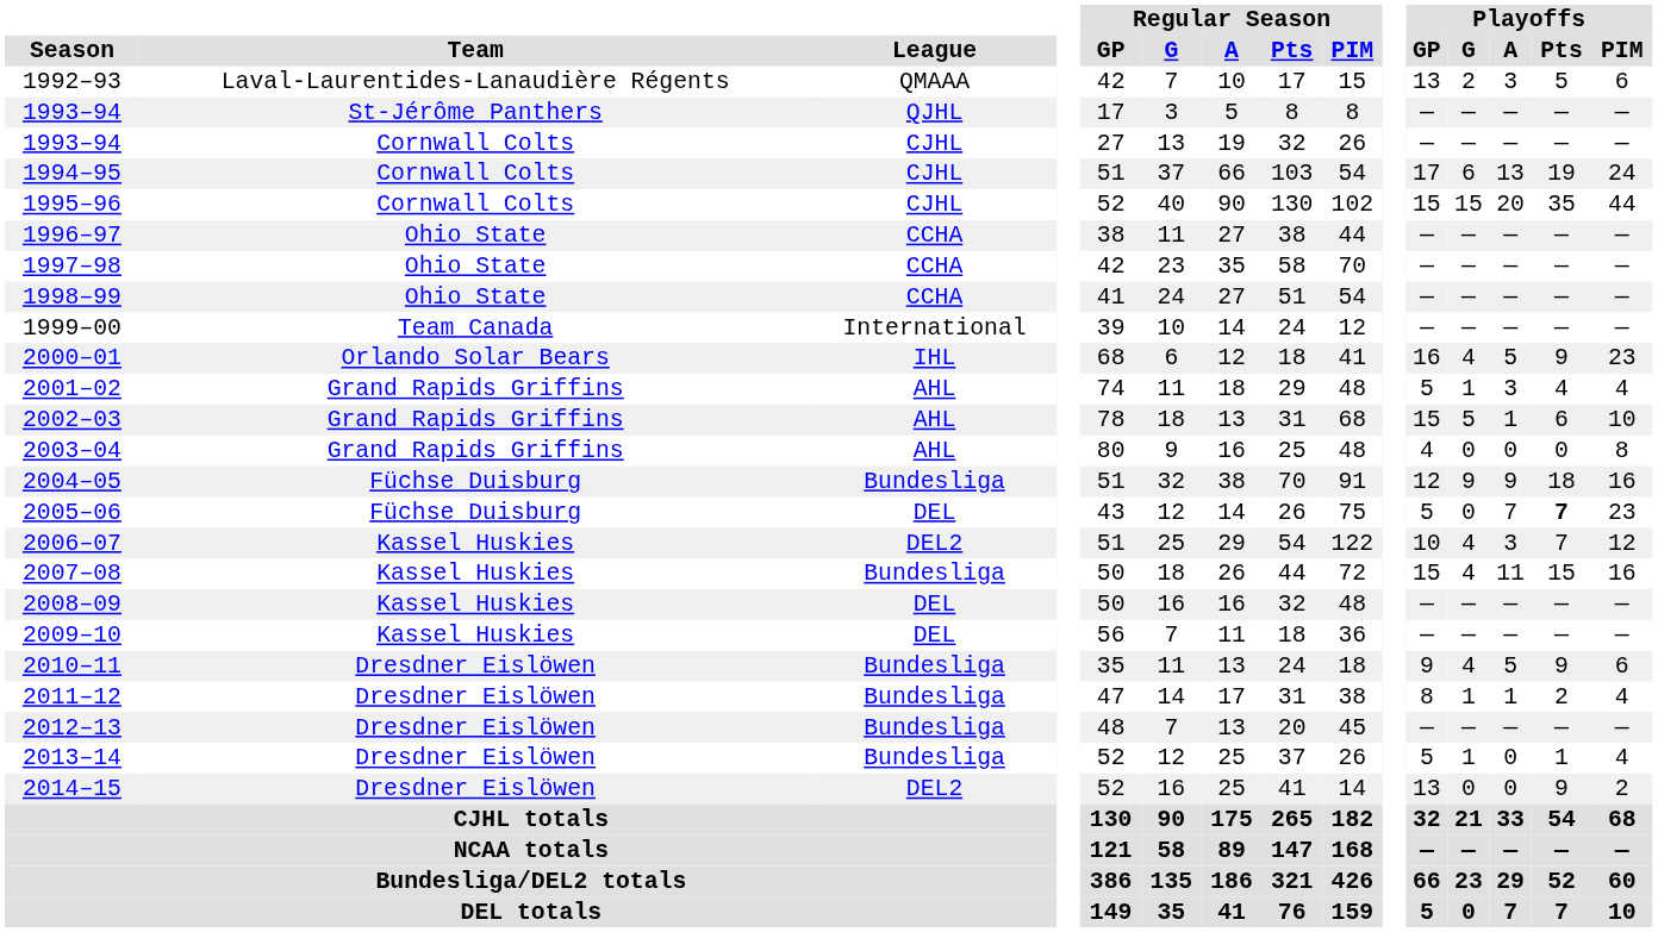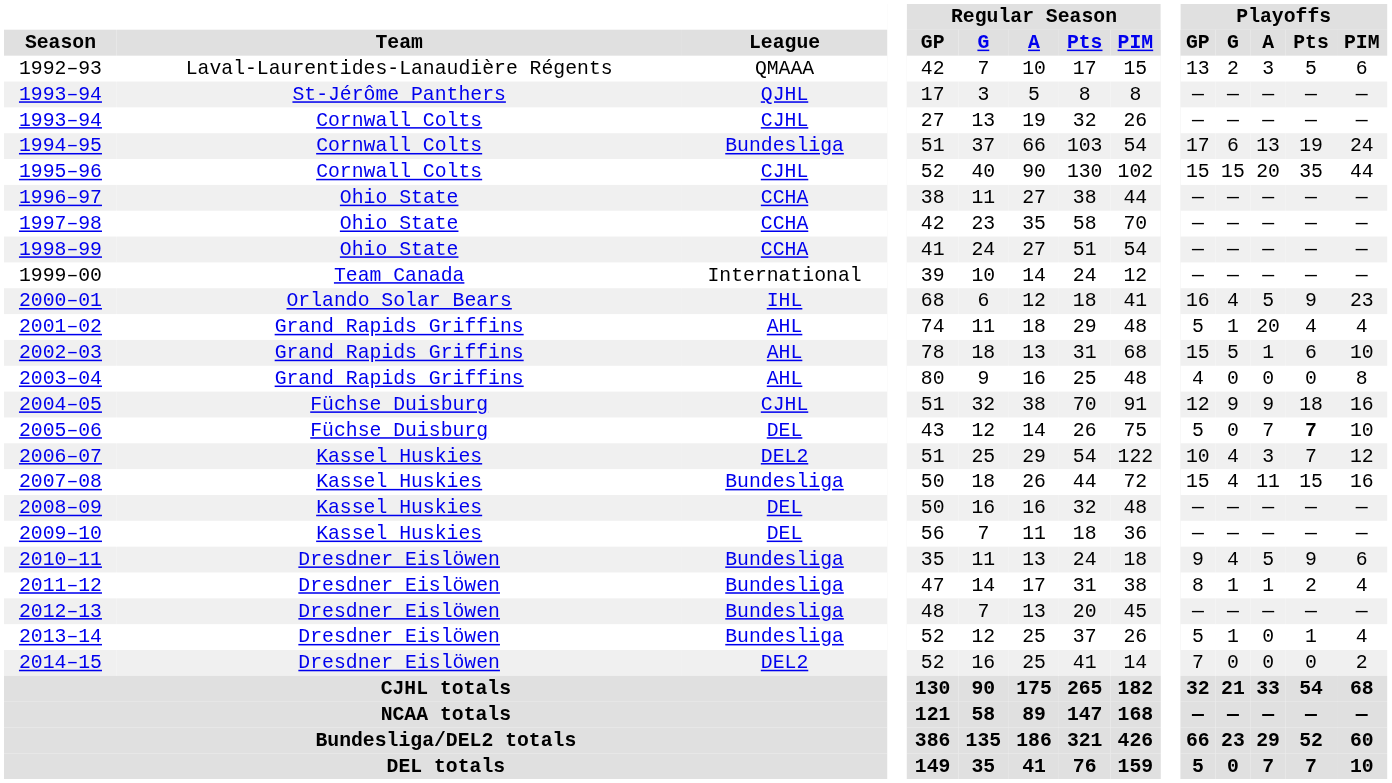1994–95 | League: CJHL -> Bundesliga
2001–02 | Playoffs / A: 3 -> 20
2004–05 | League: Bundesliga -> CJHL
2005–06 | Playoffs / PIM: 23 -> 10
2014–15 | Playoffs / GP: 13 -> 7
2014–15 | Playoffs / Pts: 9 -> 0
